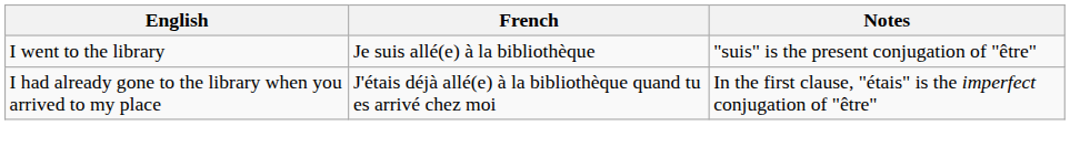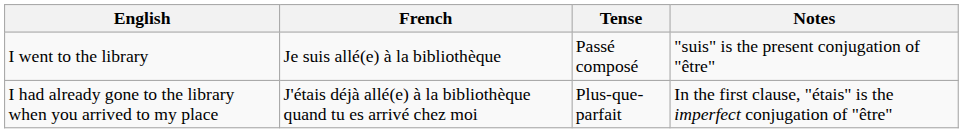+ column: Tense | Passé composé | Plus-que-parfait
